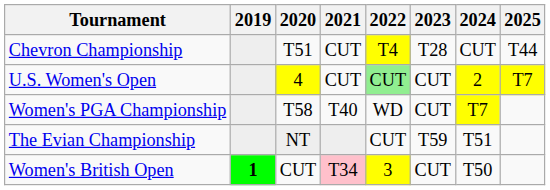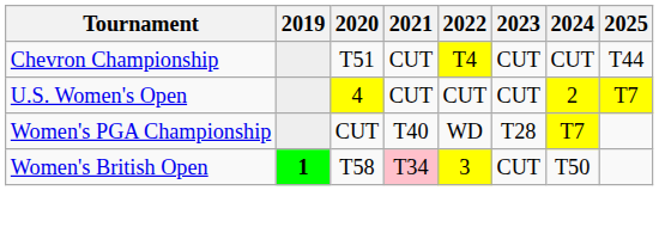Chevron Championship | 2023: T28 -> CUT
U.S. Women's Open | 2022: lightgreen background -> no background
Women's PGA Championship | 2020: T58 -> CUT
Women's PGA Championship | 2023: CUT -> T28
- row: The Evian Championship | NT | CUT | T59 | T51
Women's British Open | 2020: CUT -> T58
